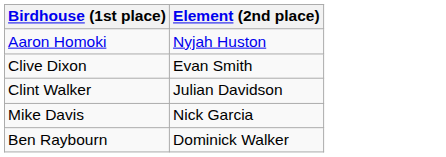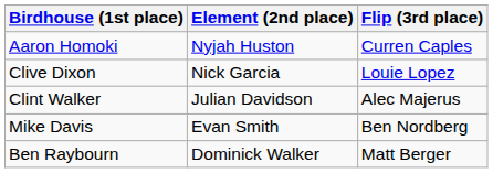+ column: Flip (3rd place) | Curren Caples | Louie Lopez | Alec Majerus | Ben Nordberg | Matt Berger
Clive Dixon | Element (2nd place): Evan Smith -> Nick Garcia
Mike Davis | Element (2nd place): Nick Garcia -> Evan Smith
